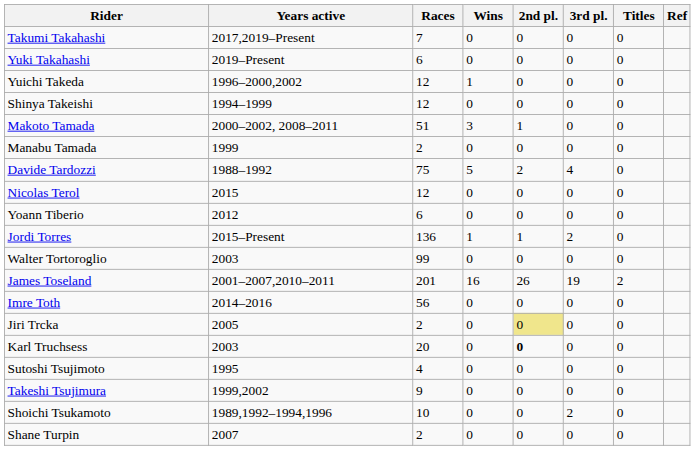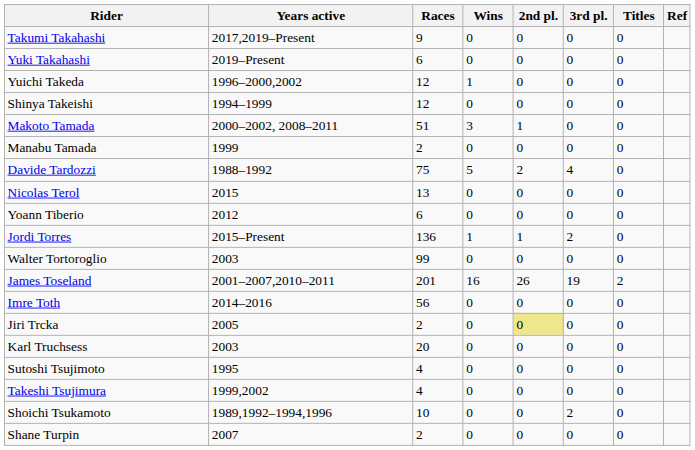Takumi Takahashi | Races: 7 -> 9
Nicolas Terol | Races: 12 -> 13
Karl Truchsess | 2nd pl.: bold -> normal
Takeshi Tsujimura | Races: 9 -> 4
